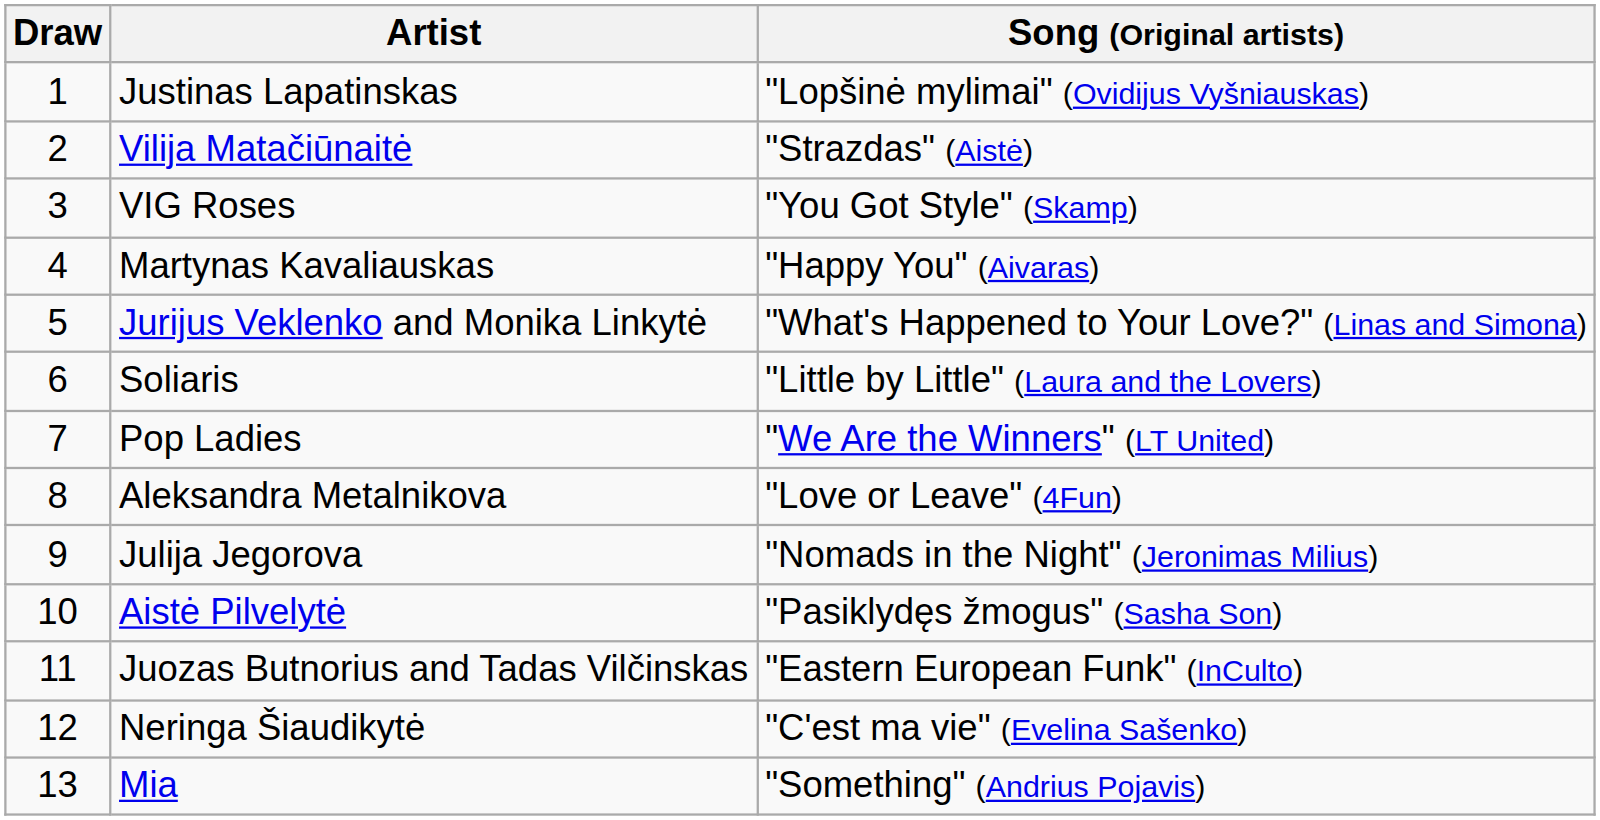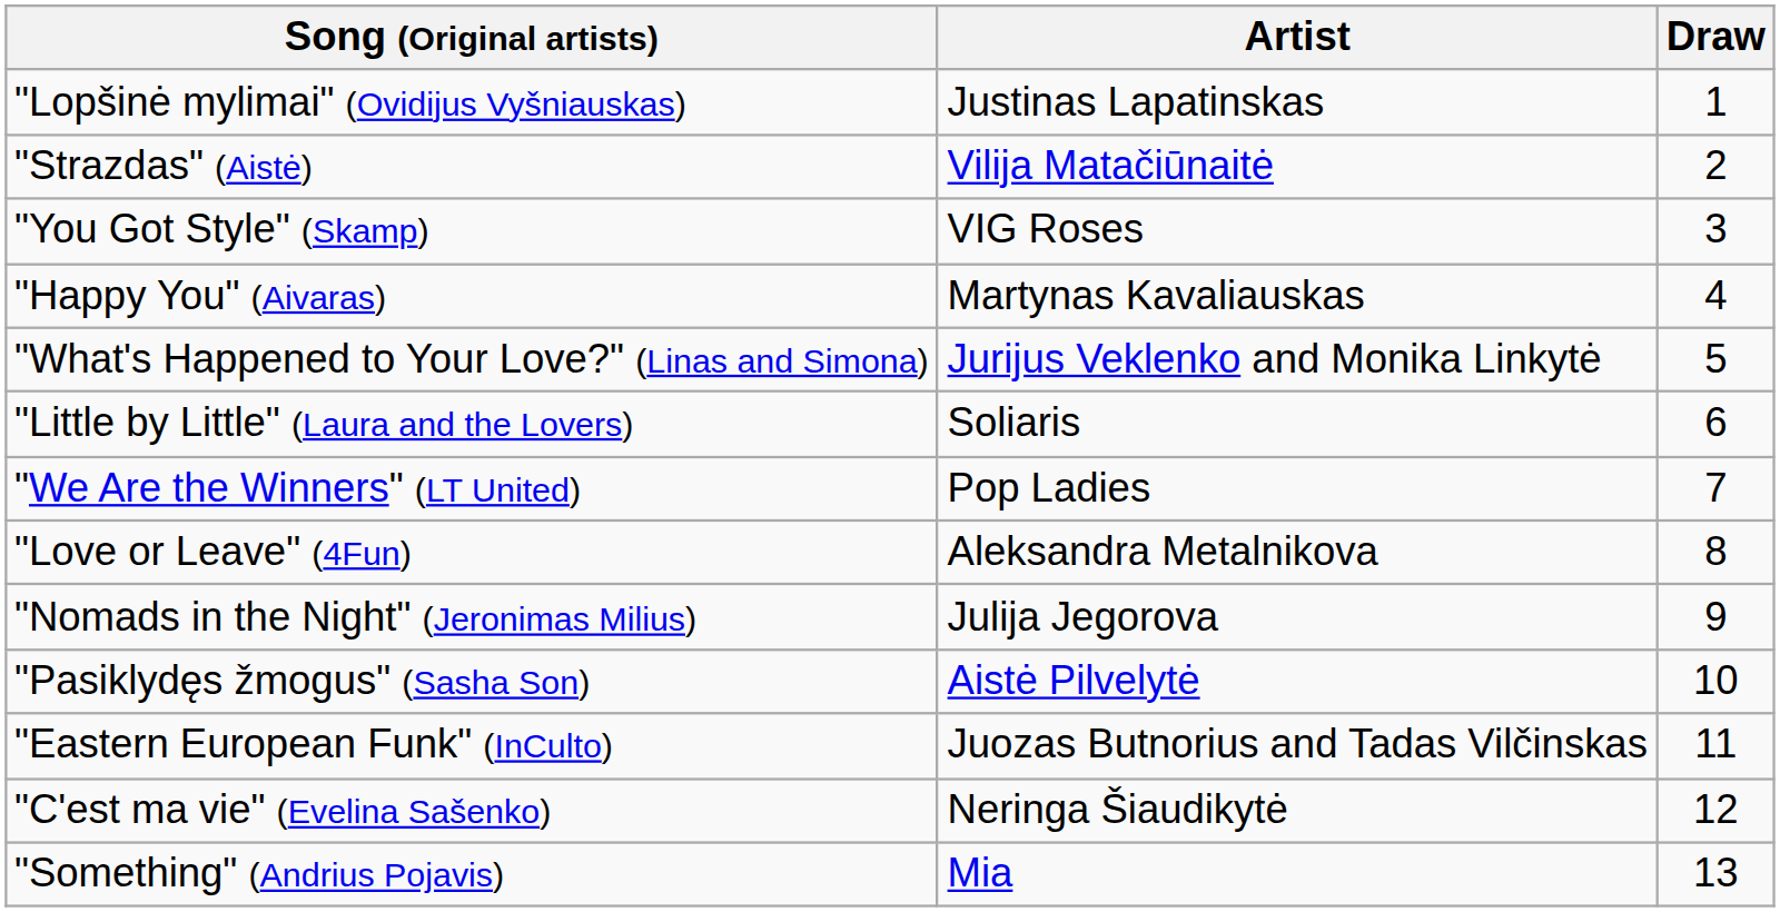columns swapped: Draw <-> Song (Original artists)
